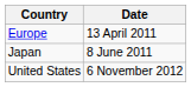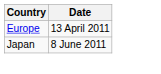- row: United States | 6 November 2012
